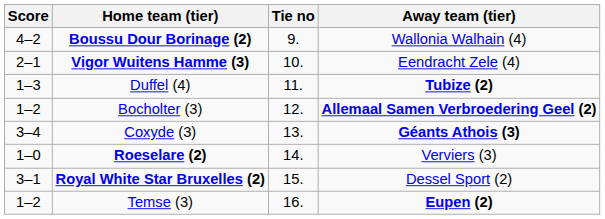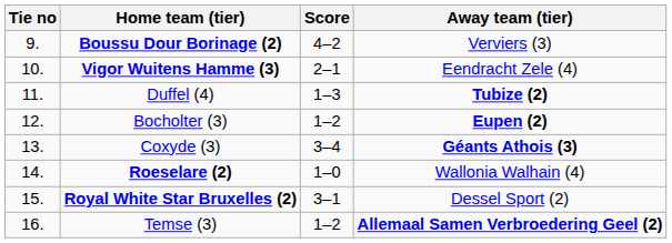columns swapped: Tie no <-> Score
Boussu Dour Borinage (2) | Away team (tier): Wallonia Walhain (4) -> Verviers (3)
Bocholter (3) | Away team (tier): Allemaal Samen Verbroedering Geel (2) -> Eupen (2)
Roeselare (2) | Away team (tier): Verviers (3) -> Wallonia Walhain (4)
Temse (3) | Away team (tier): Eupen (2) -> Allemaal Samen Verbroedering Geel (2)
